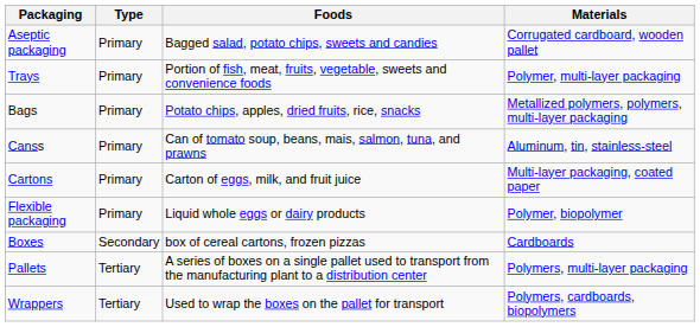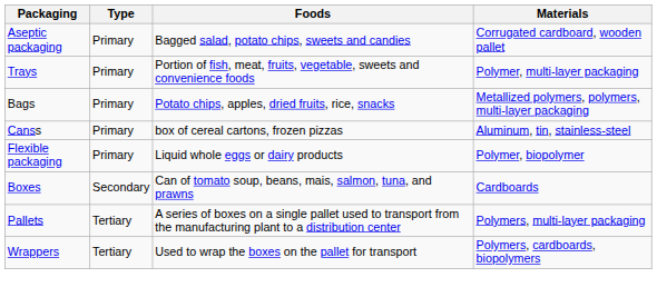Canss | Foods: Can of tomato soup, beans, mais, salmon, tuna, and prawns -> box of cereal cartons, frozen pizzas
- row: Cartons | Primary | Carton of eggs, milk, and fruit juice | Multi-layer packaging, coated paper
Boxes | Foods: box of cereal cartons, frozen pizzas -> Can of tomato soup, beans, mais, salmon, tuna, and prawns
